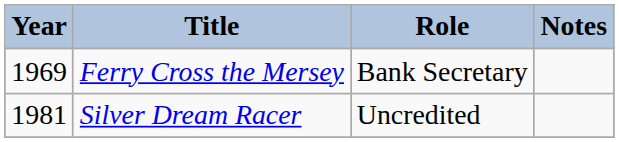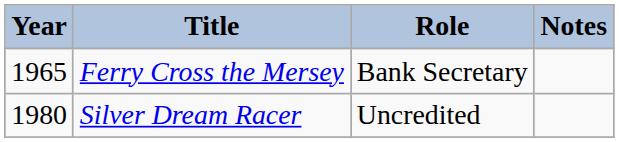Ferry Cross the Mersey | Year: 1969 -> 1965
Silver Dream Racer | Year: 1981 -> 1980
